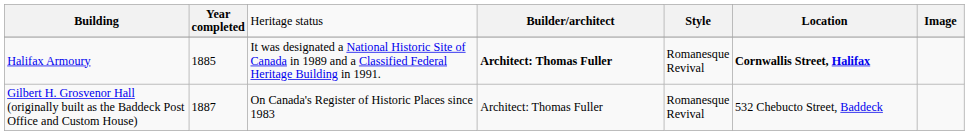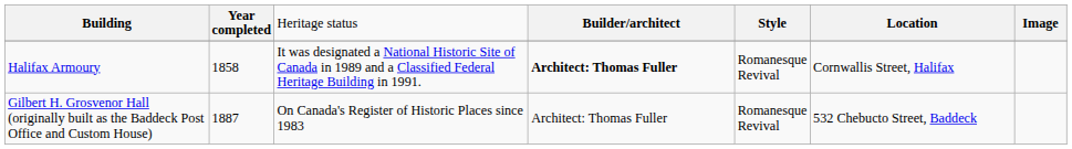Halifax Armoury | column 2: 1885 -> 1858
Halifax Armoury | column 6: bold -> normal
